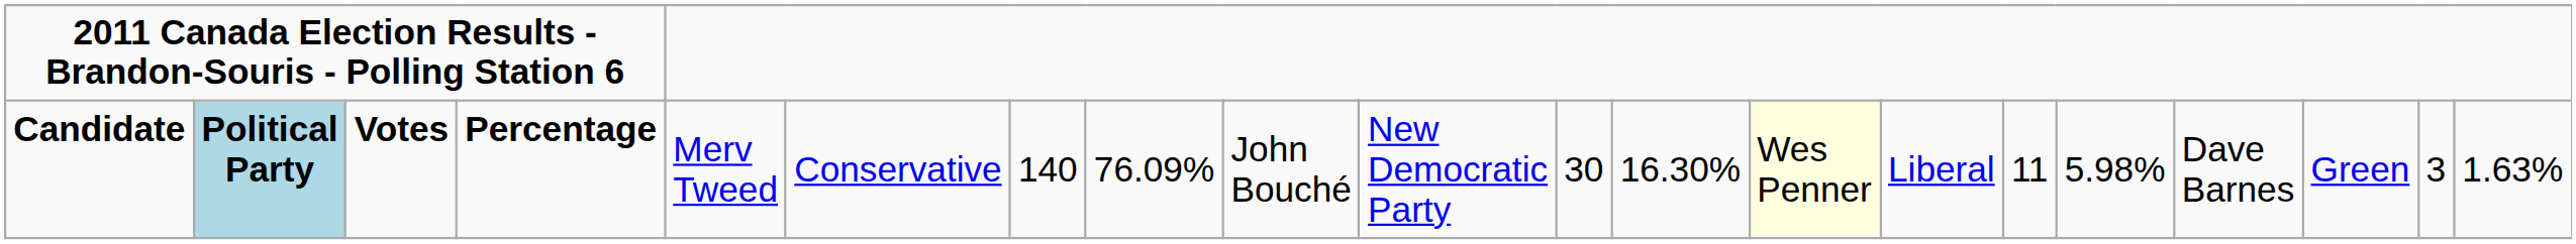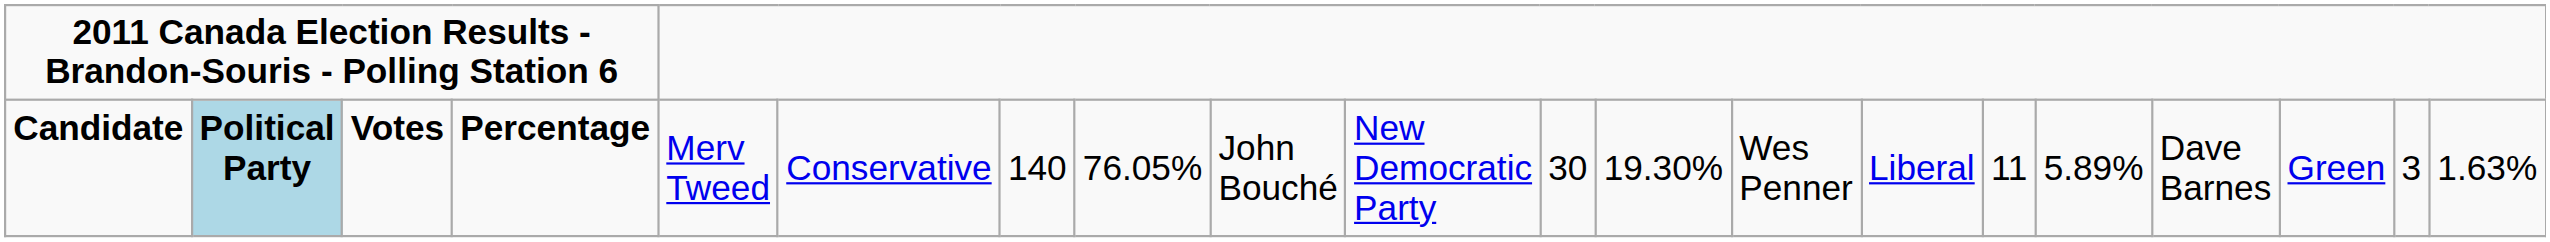Candidate | column 9: 76.09% -> 76.05%
Candidate | column 13: 16.30% -> 19.30%
Candidate | column 14: lightyellow background -> no background
Candidate | column 17: 5.98% -> 5.89%
